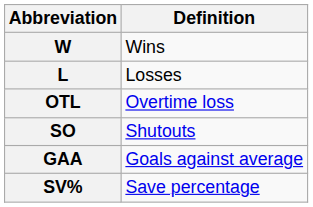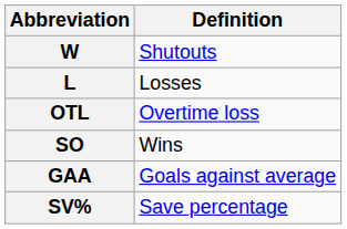W | Definition: Wins -> Shutouts
SO | Definition: Shutouts -> Wins
